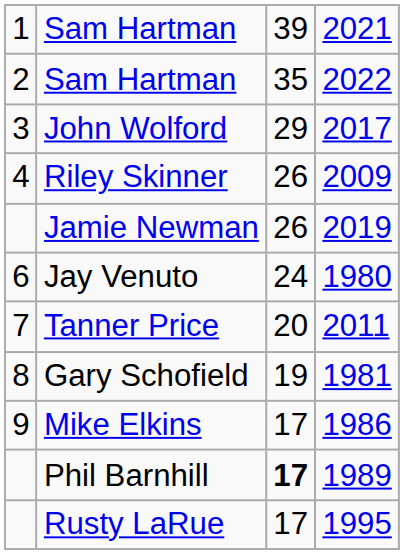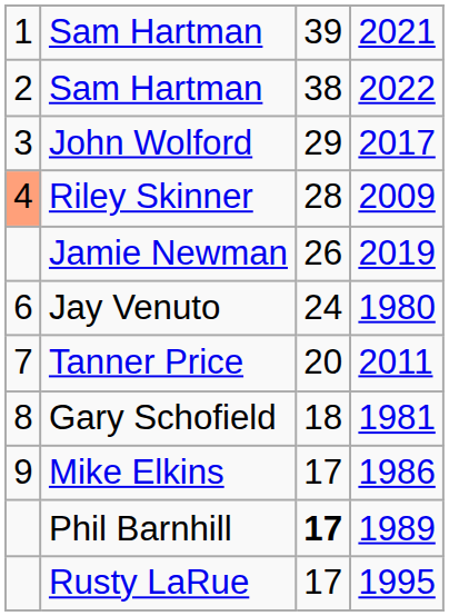Sam Hartman / 2022 | column 3: 35 -> 38
Riley Skinner | column 1: no background -> lightsalmon background
Riley Skinner | column 3: 26 -> 28
Gary Schofield | column 3: 19 -> 18
